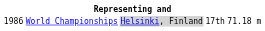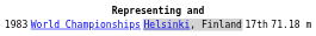World Championships | column 1: 1986 -> 1983
